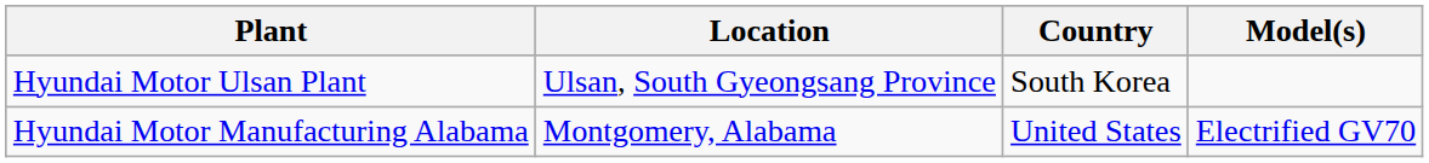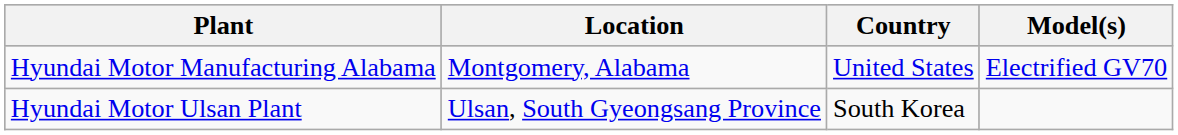rows swapped: Hyundai Motor Ulsan Plant <-> Hyundai Motor Manufacturing Alabama
